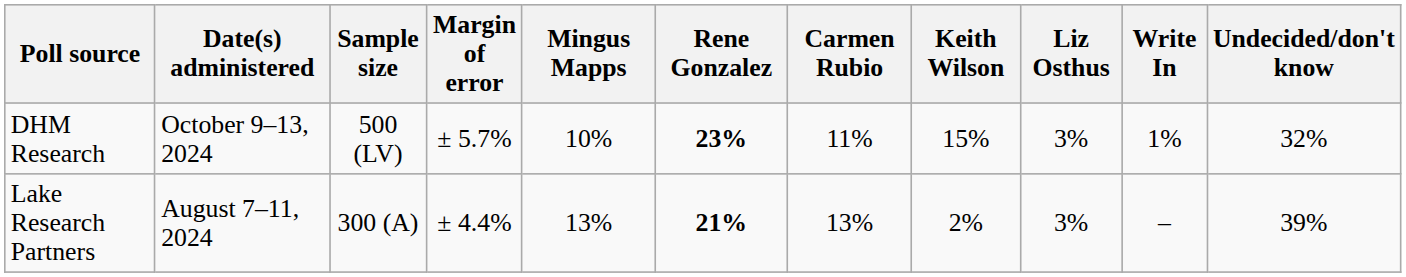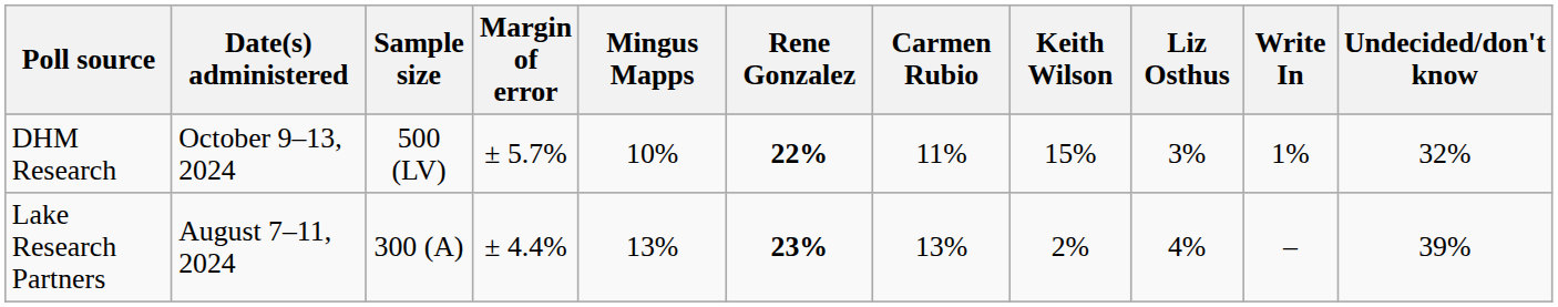DHM Research | Rene Gonzalez: 23% -> 22%
Lake Research Partners | Rene Gonzalez: 21% -> 23%
Lake Research Partners | Liz Osthus: 3% -> 4%
